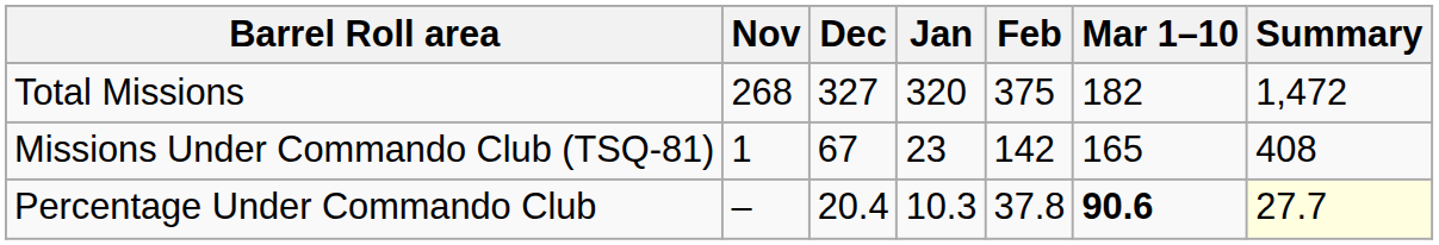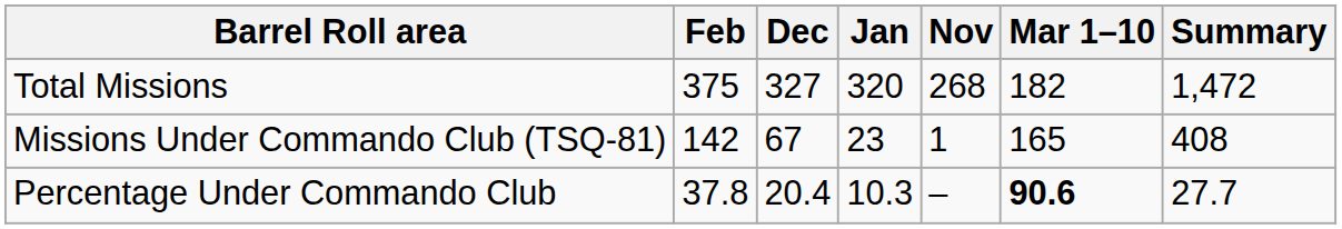columns swapped: Nov <-> Feb
Percentage Under Commando Club | Summary: lightyellow background -> no background
